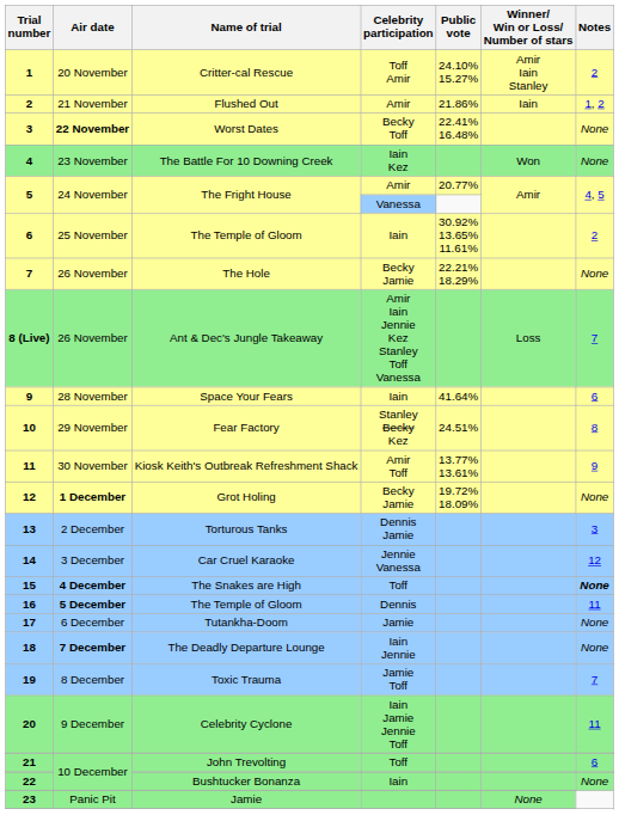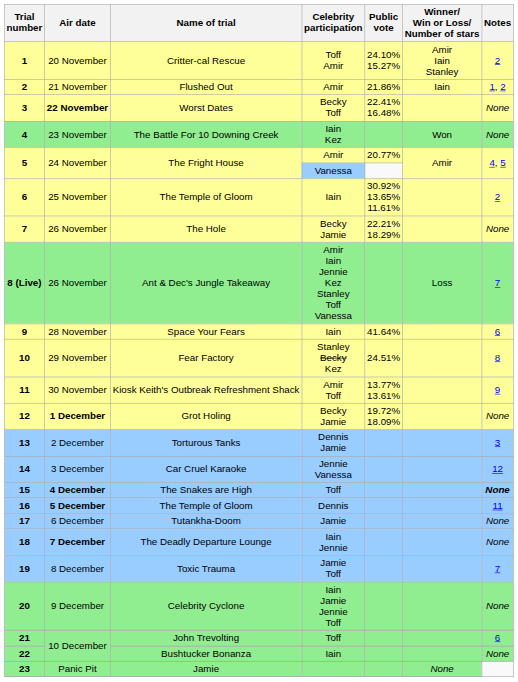Celebrity Cyclone | Notes: 11 -> None
